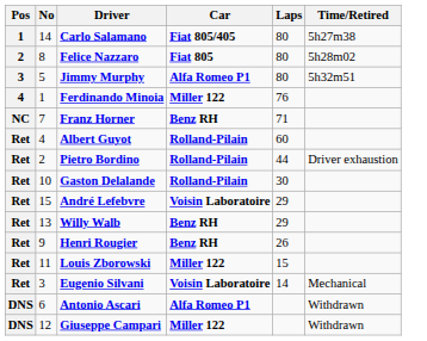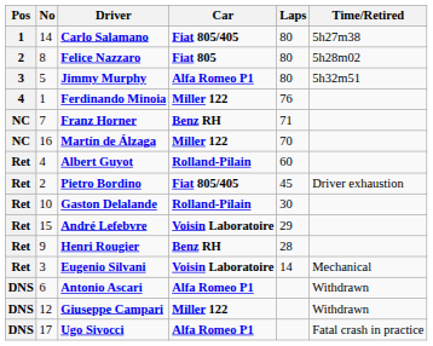+ row: NC | 16 | Martín de Álzaga | Miller 122 | 70
Pietro Bordino | Car: Rolland-Pilain -> Fiat 805/405
Pietro Bordino | Laps: 44 -> 45
- row: Ret | 13 | Willy Walb | Benz RH | 29
Henri Rougier | Laps: 26 -> 28
- row: Ret | 11 | Louis Zborowski | Miller 122 | 15
+ row: DNS | 17 | Ugo Sivocci | Alfa Romeo P1 | Fatal crash in practice
